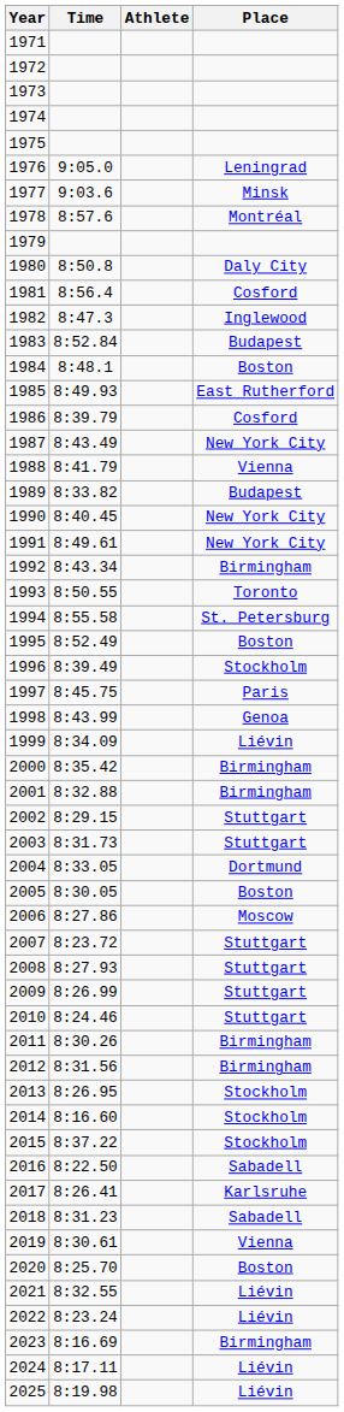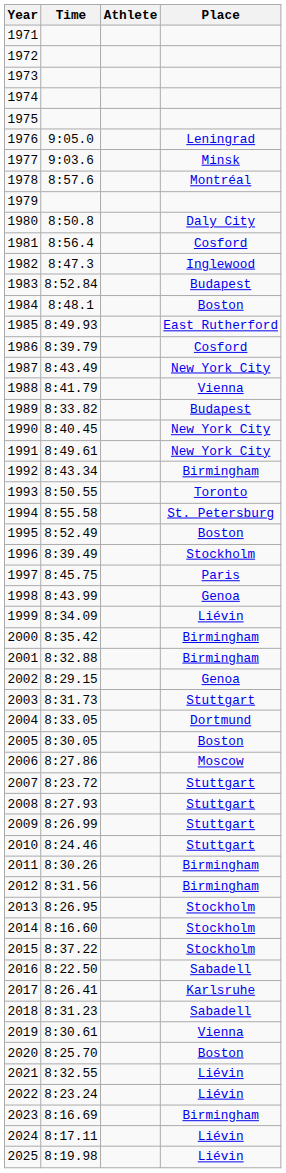2002 | Place: Stuttgart -> Genoa
